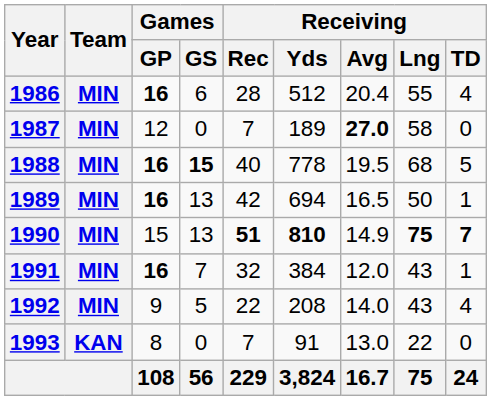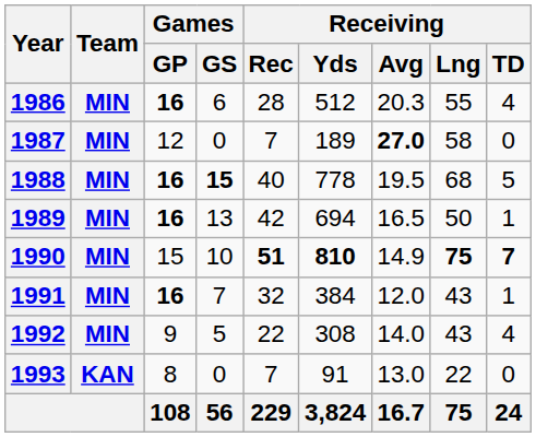1986 | Receiving / Avg: 20.4 -> 20.3
1990 | Games / GS: 13 -> 10
1992 | Receiving / Yds: 208 -> 308
